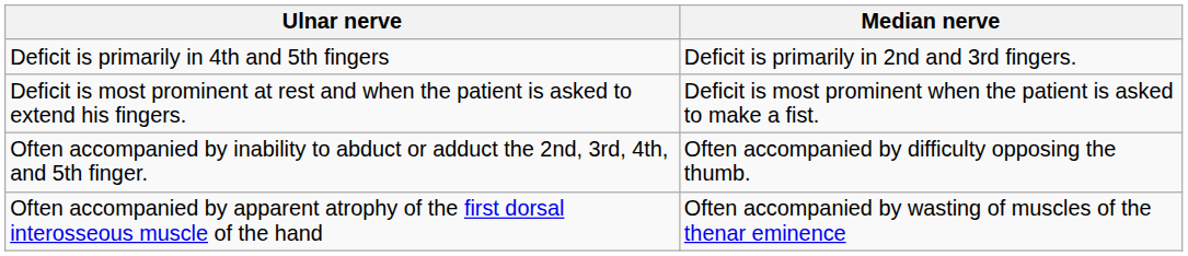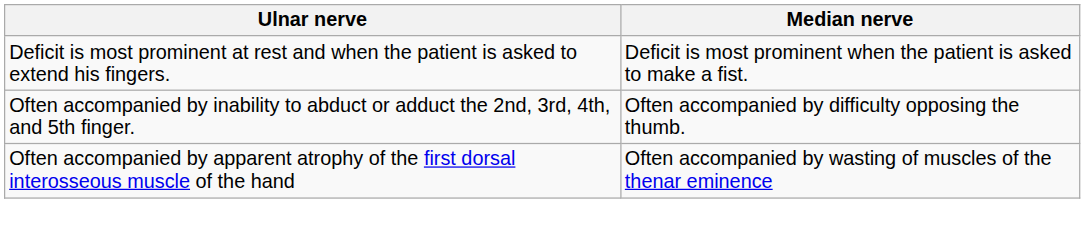- row: Deficit is primarily in 4th and 5th fingers | Deficit is primarily in 2nd and 3rd fingers.
